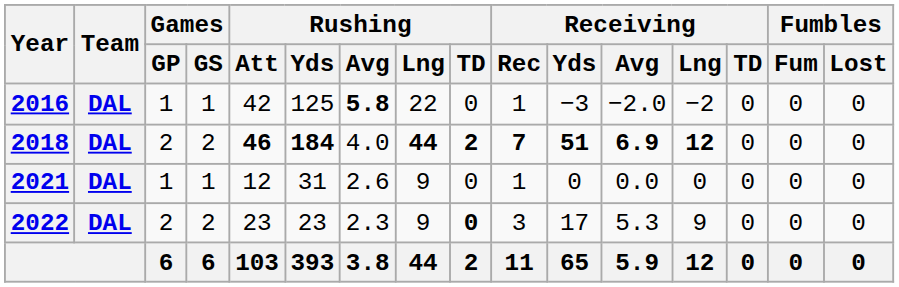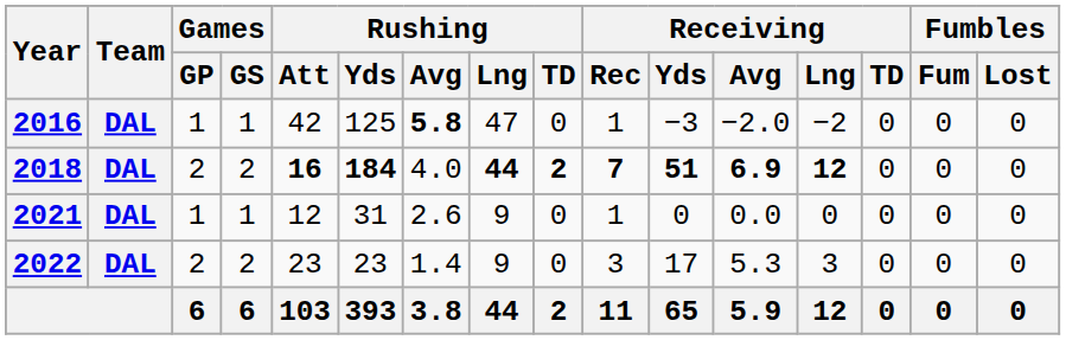2016 | Rushing / Lng: 22 -> 47
2018 | Rushing / Att: 46 -> 16
2022 | Rushing / Avg: 2.3 -> 1.4
2022 | Rushing / TD: bold -> normal
2022 | Receiving / Lng: 9 -> 3
